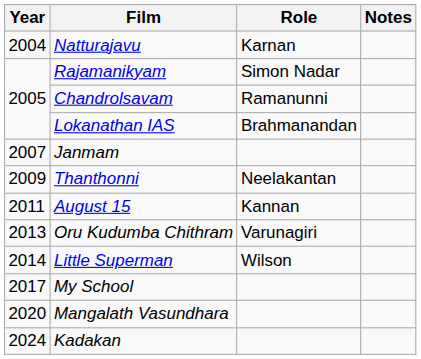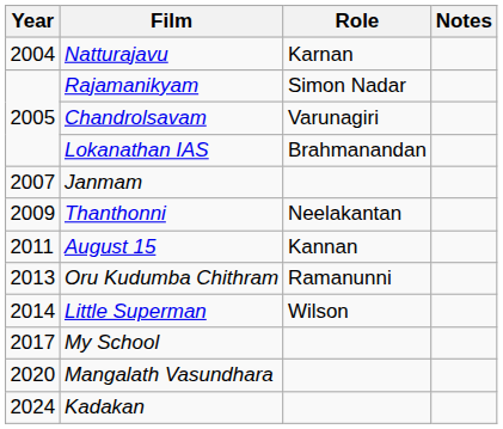Chandrolsavam | Role: Ramanunni -> Varunagiri
Oru Kudumba Chithram | Role: Varunagiri -> Ramanunni
